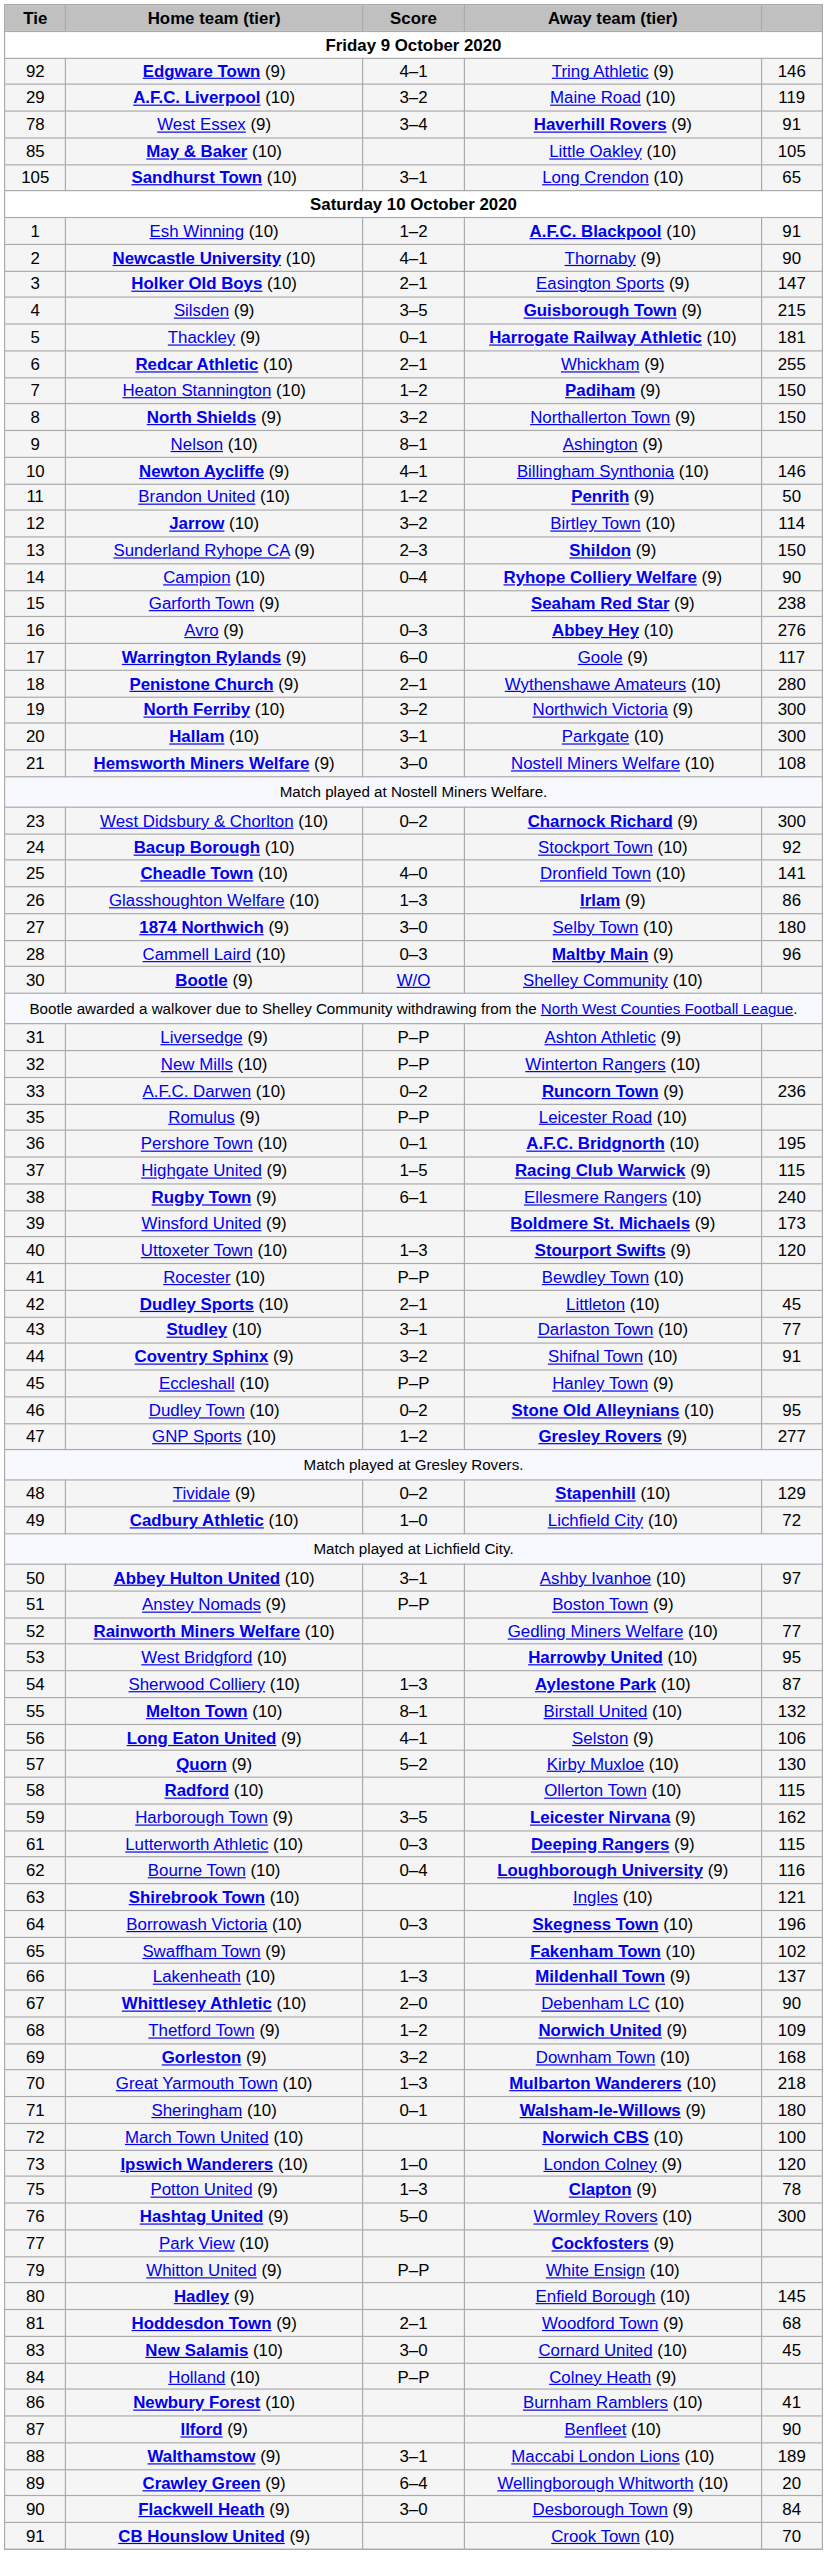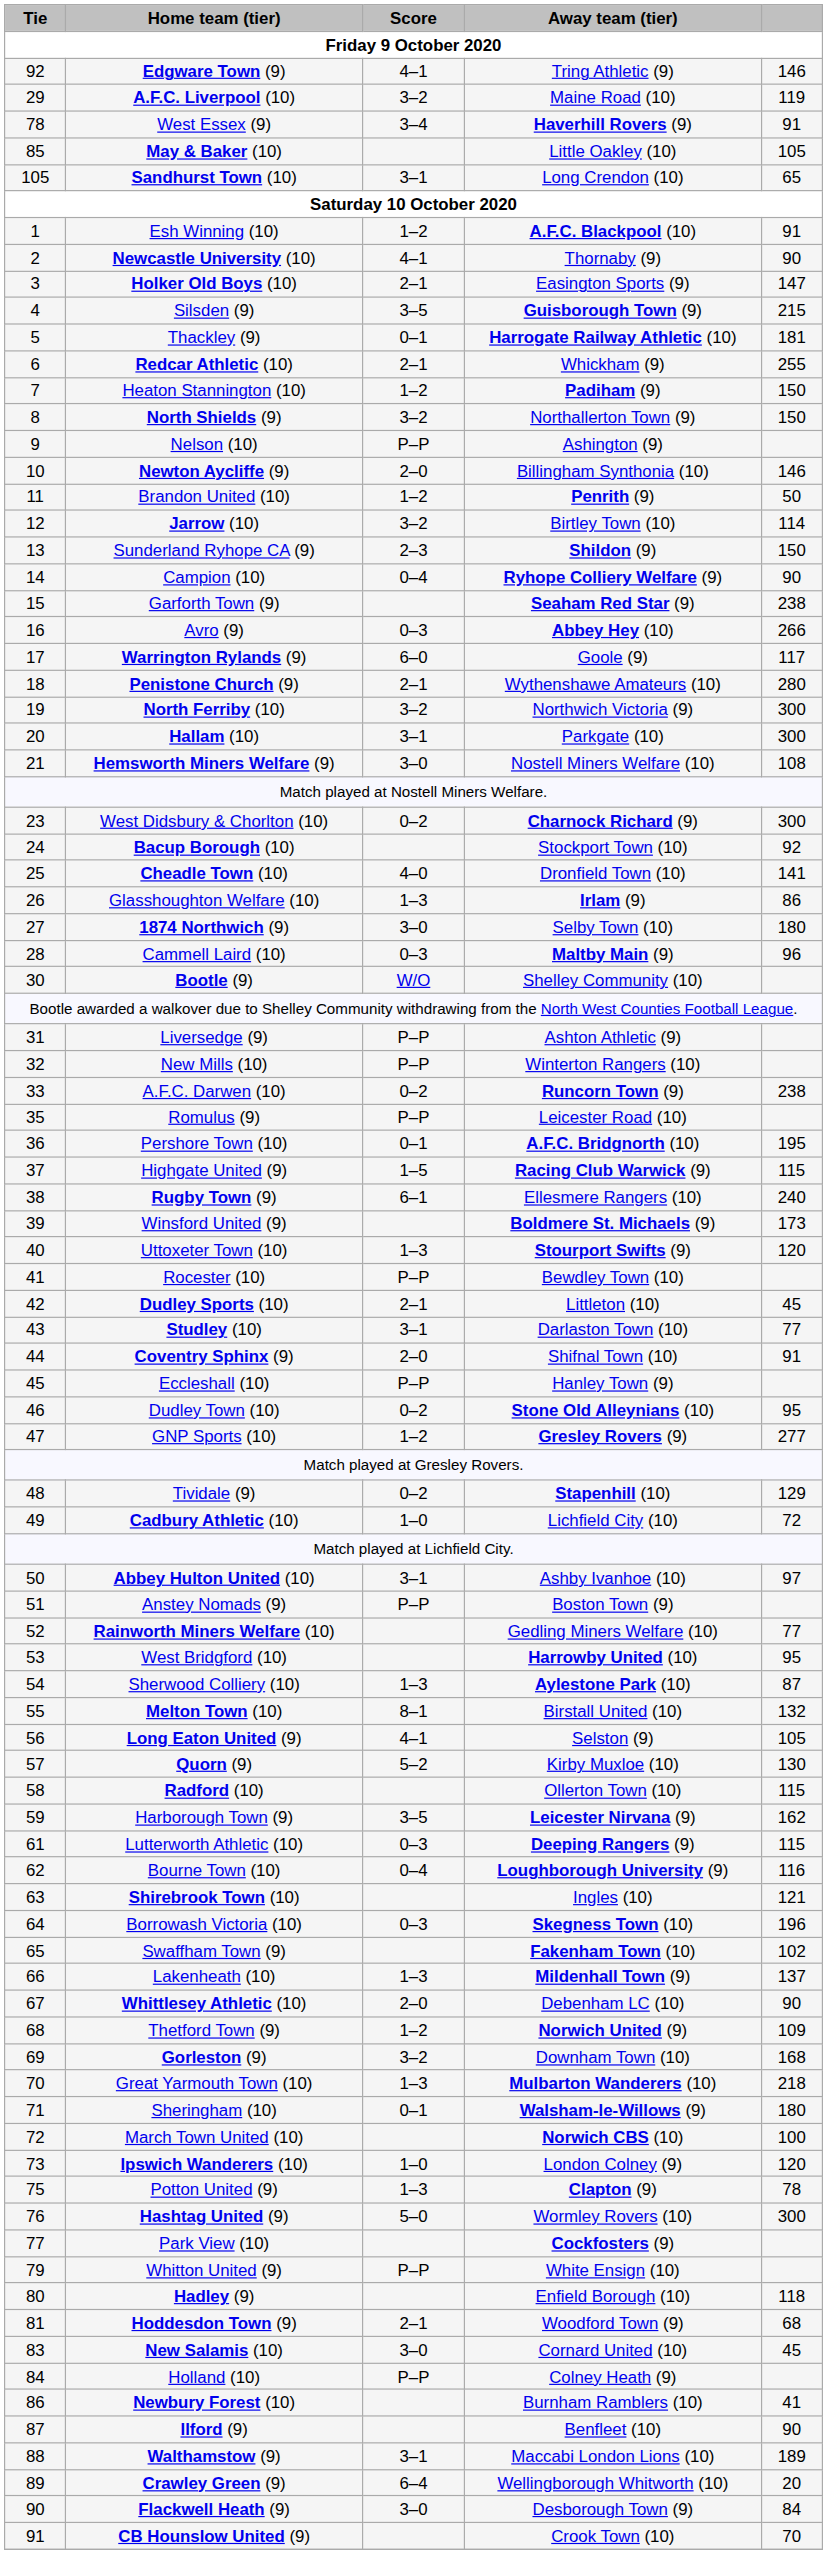Nelson (10) | Score: 8–1 -> P–P
Newton Aycliffe (9) | Score: 4–1 -> 2–0
Avro (9) | column 5: 276 -> 266
A.F.C. Darwen (10) | column 5: 236 -> 238
Coventry Sphinx (9) | Score: 3–2 -> 2–0
Long Eaton United (9) | column 5: 106 -> 105
Hadley (9) | column 5: 145 -> 118
